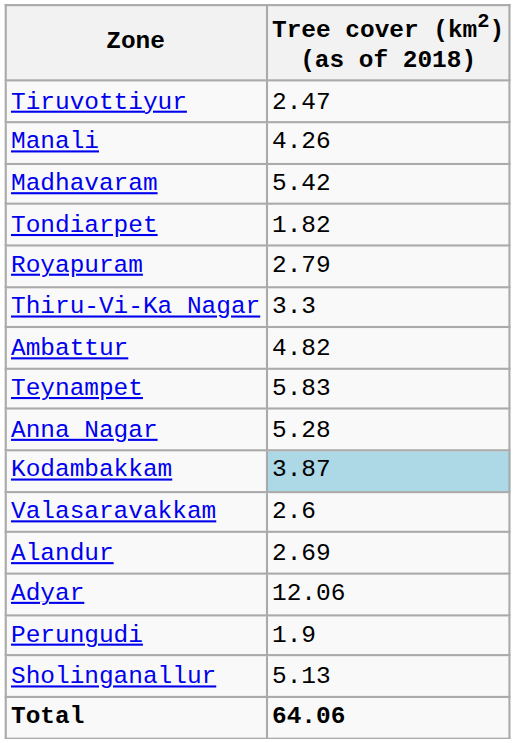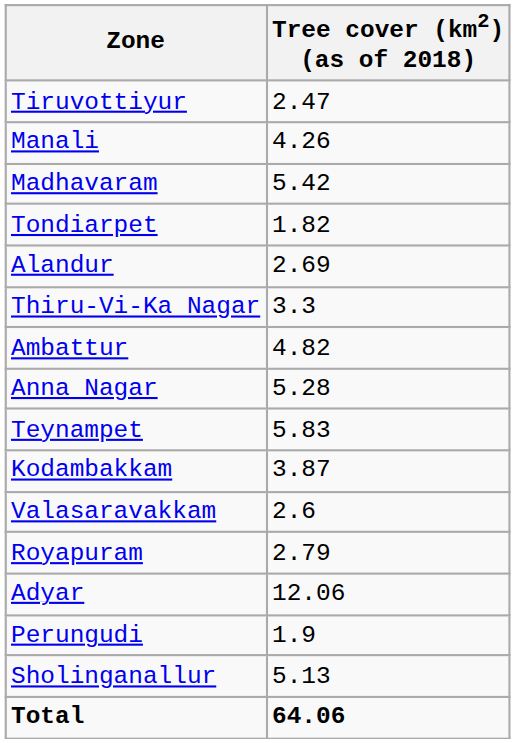rows swapped: Royapuram <-> Alandur
rows swapped: Anna Nagar <-> Teynampet
Kodambakkam | Tree cover (km2) (as of 2018): lightblue background -> no background
